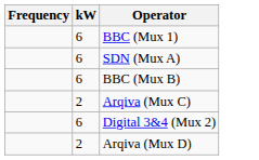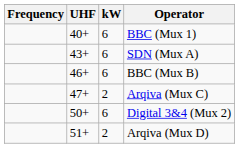+ column: UHF | 40+ | 43+ | 46+ | 47+ | 50+ | 51+
